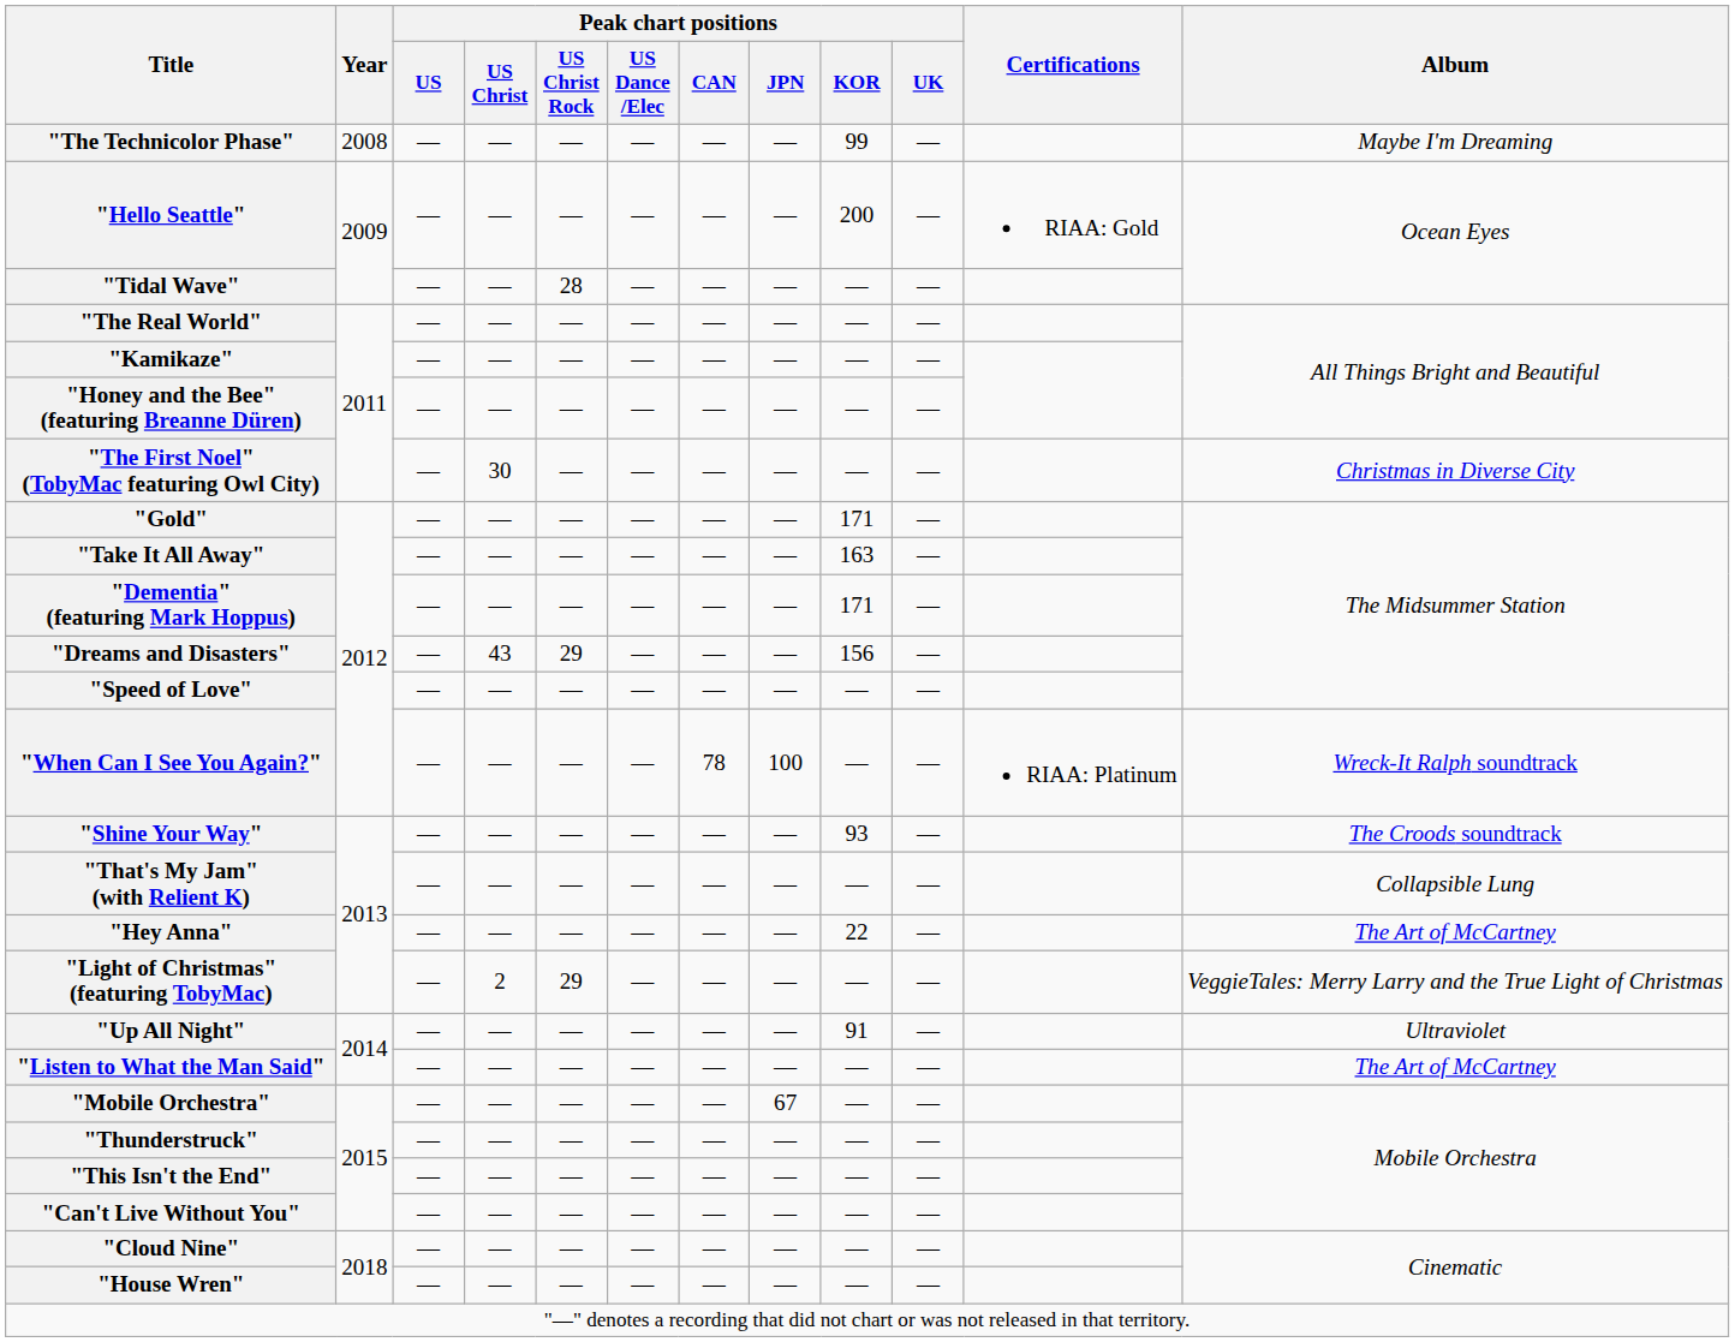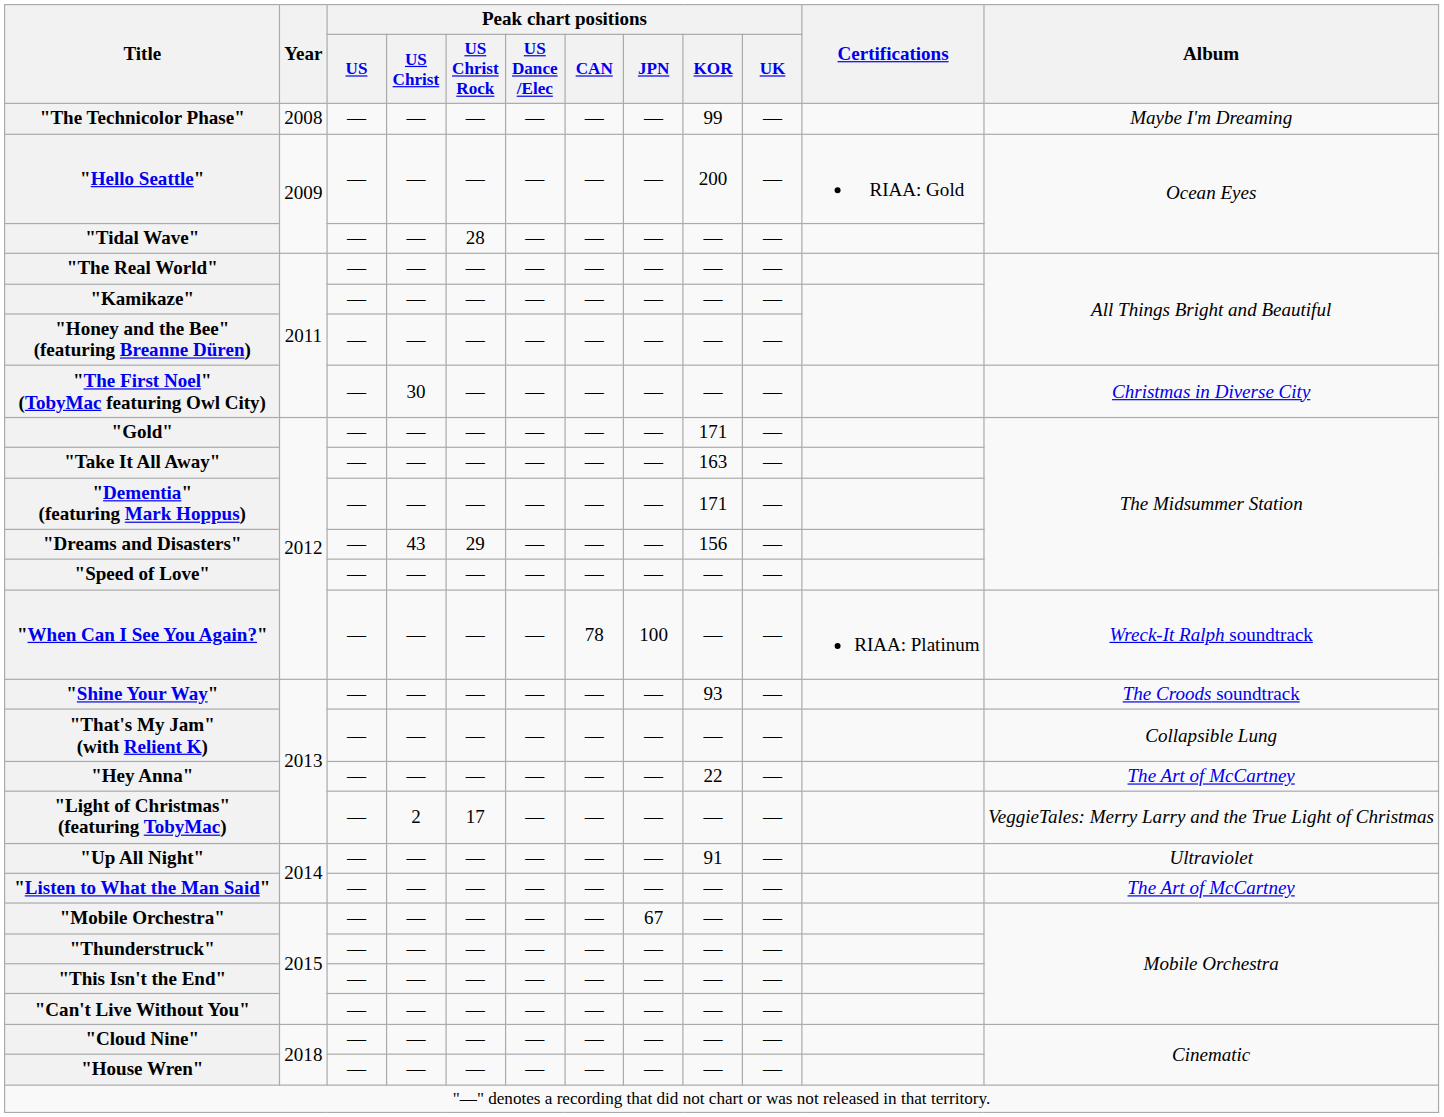"Light of Christmas" (featuring TobyMac) | Peak chart positions / US Christ Rock: 29 -> 17
